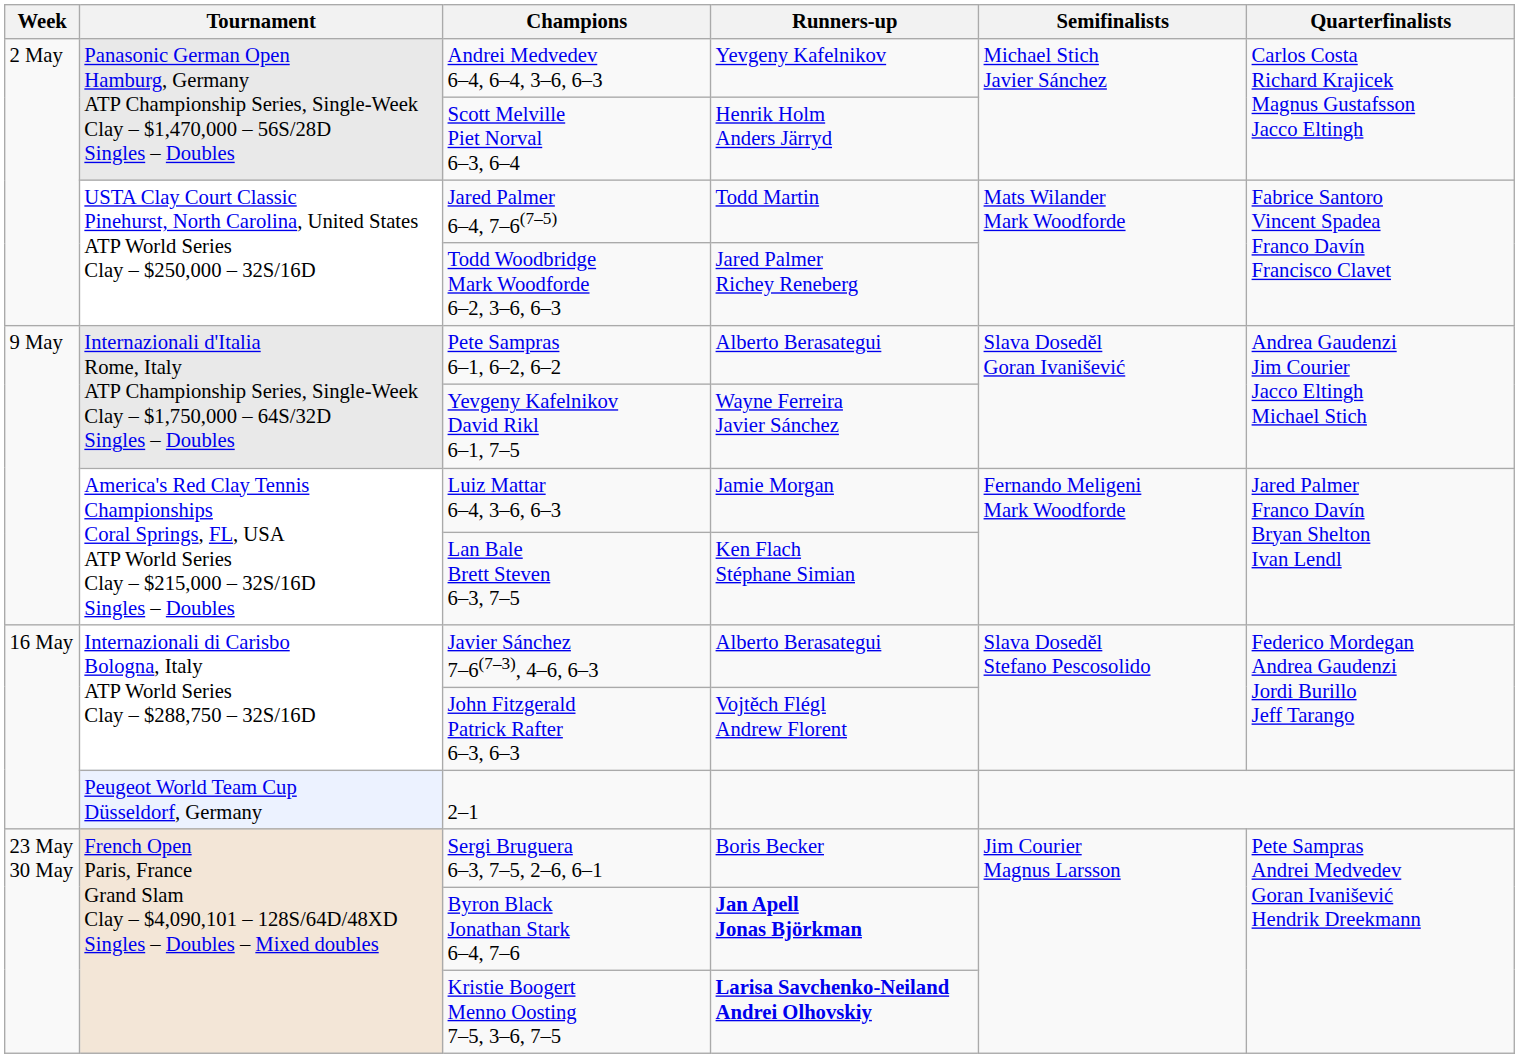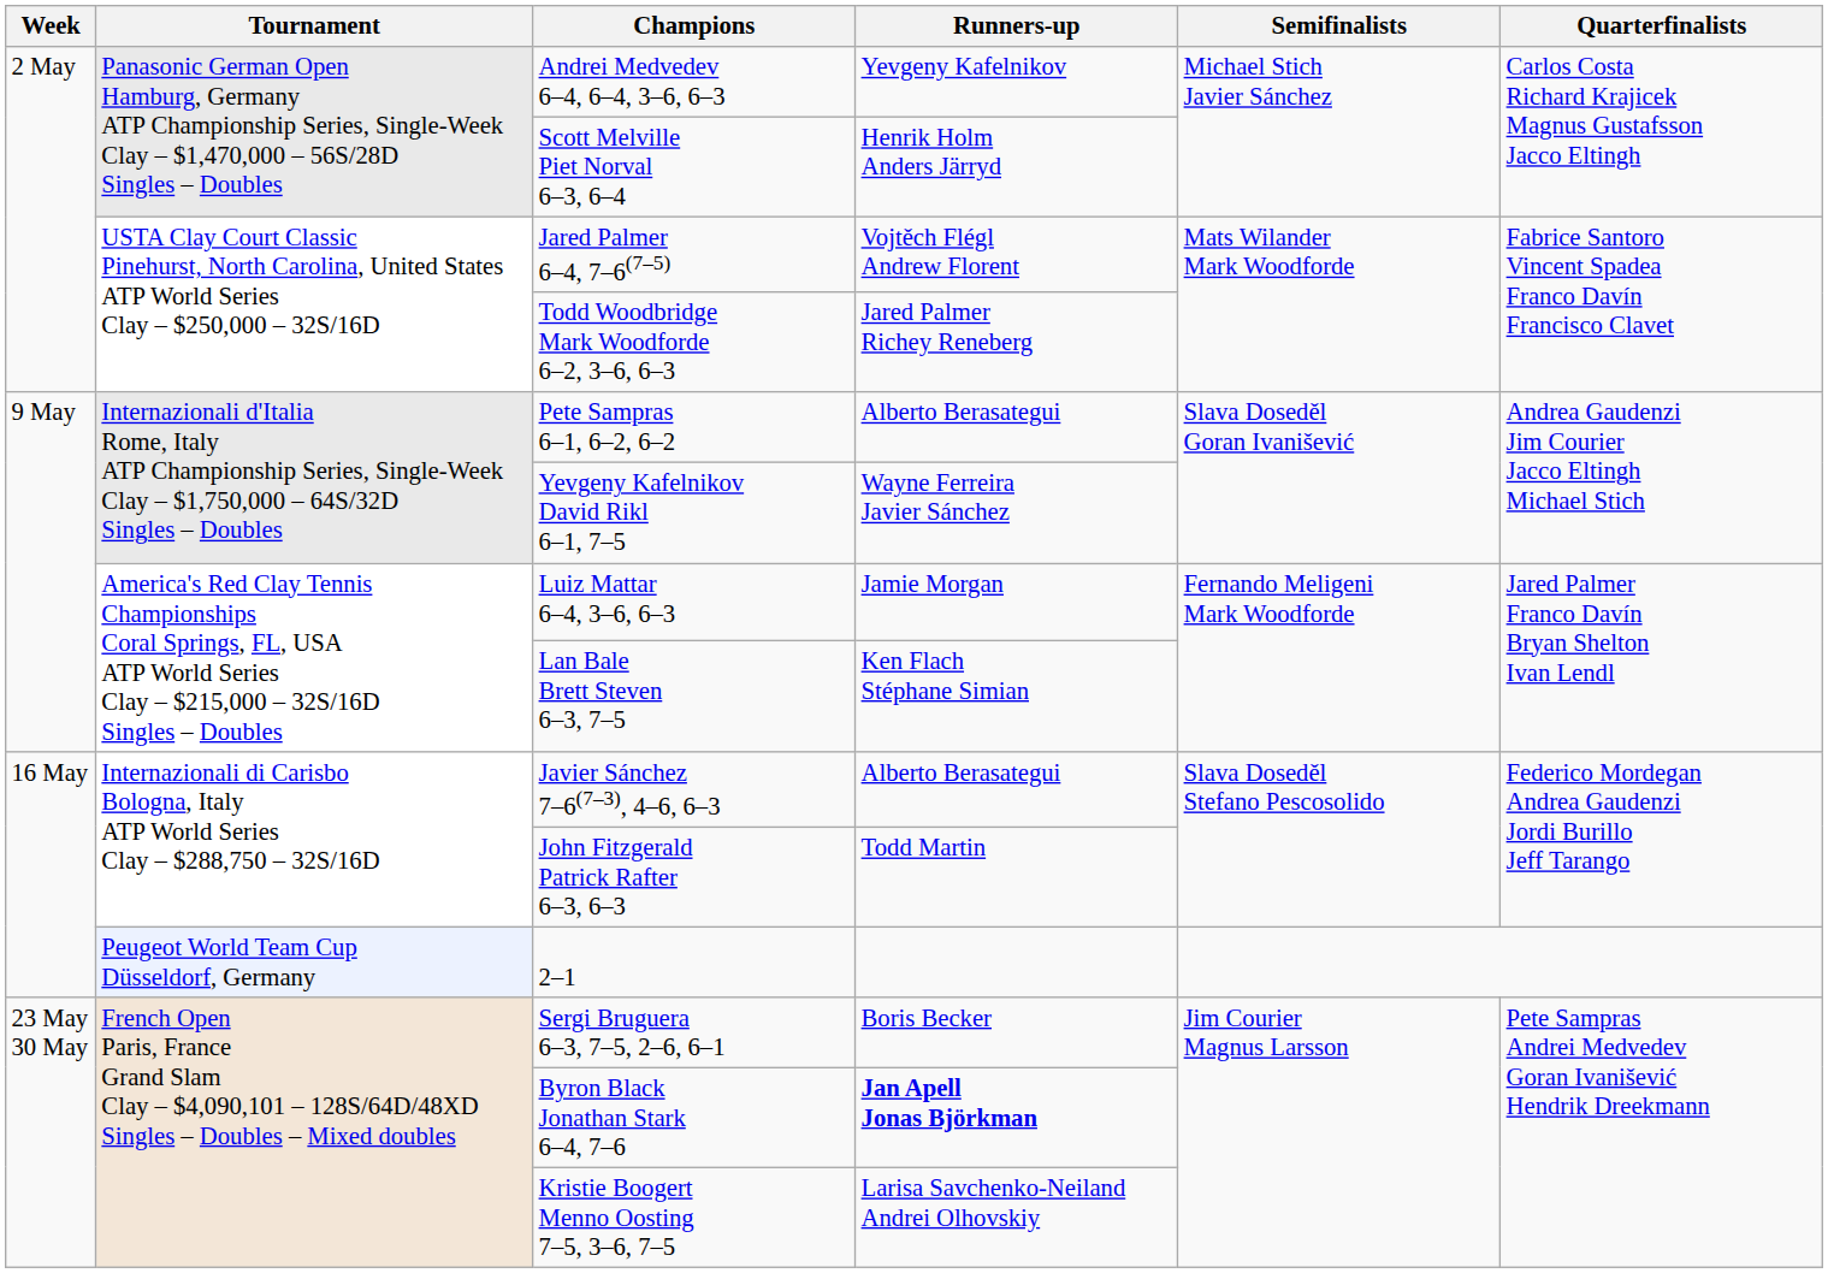Jared Palmer 6–4, 7–6(7–5) | Runners-up: Todd Martin -> Vojtěch Flégl Andrew Florent
John Fitzgerald Patrick Rafter 6–3, 6–3 | Runners-up: Vojtěch Flégl Andrew Florent -> Todd Martin
Kristie Boogert Menno Oosting 7–5, 3–6, 7–5 | Runners-up: bold -> normal
